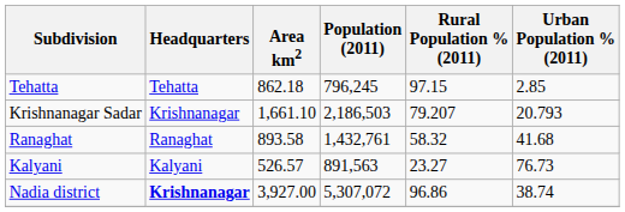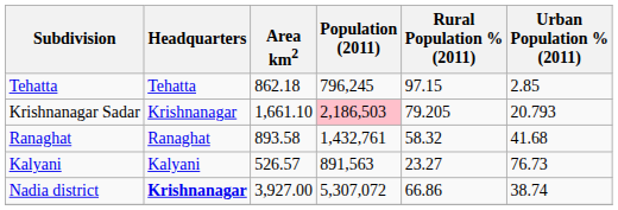Krishnanagar Sadar | Population (2011): no background -> pink background
Krishnanagar Sadar | Rural Population % (2011): 79.207 -> 79.205
Nadia district | Rural Population % (2011): 96.86 -> 66.86
